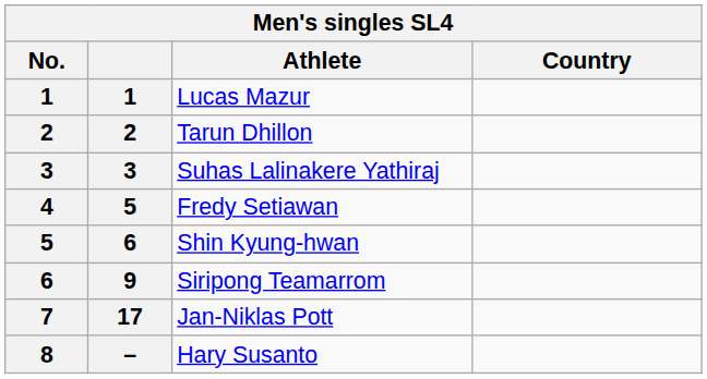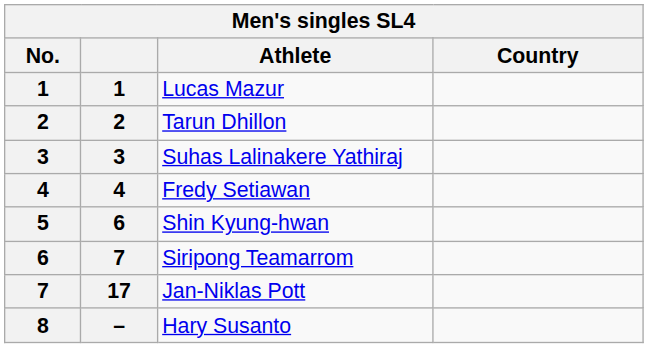Fredy Setiawan | column 2: 5 -> 4
Siripong Teamarrom | column 2: 9 -> 7
